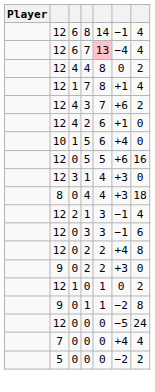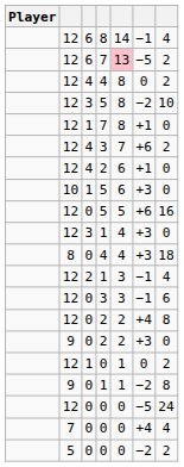6 / 7 | column 6: −4 -> −5
6 / 7 | column 7: 4 -> 2
+ row: 12 | 3 | 5 | 8 | −2 | 10
1 / 7 | column 7: 4 -> 0
1 / 5 | column 6: +4 -> +3
